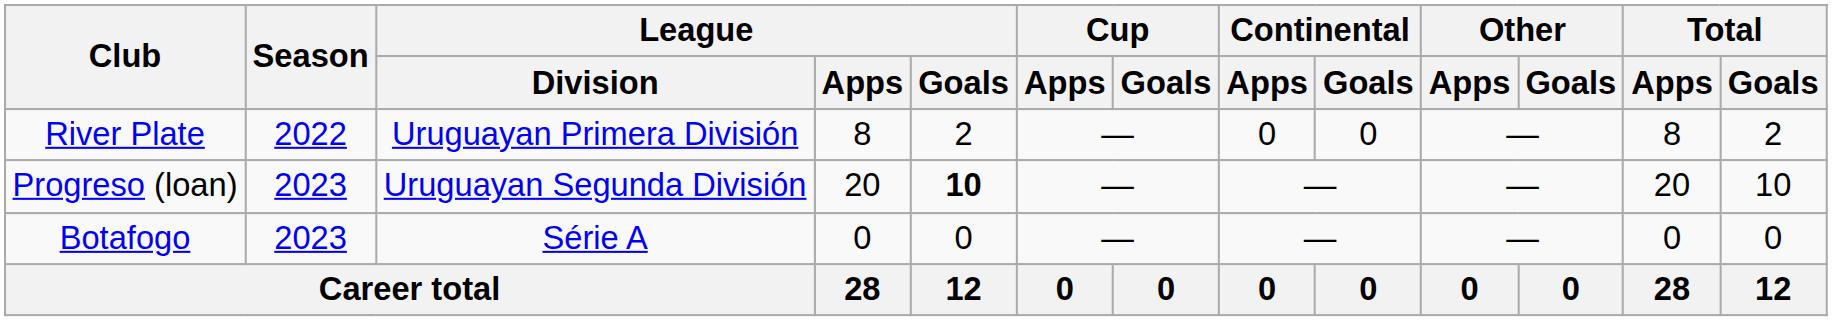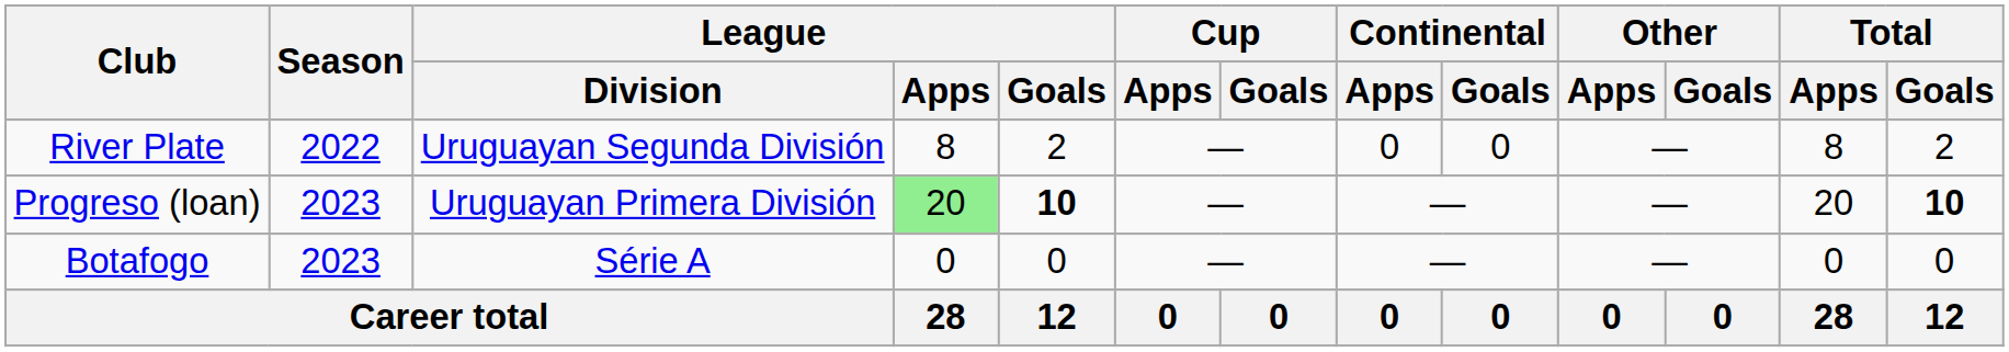River Plate | League / Division: Uruguayan Primera División -> Uruguayan Segunda División
Progreso (loan) | League / Division: Uruguayan Segunda División -> Uruguayan Primera División
Progreso (loan) | League / Apps: no background -> lightgreen background
Progreso (loan) | Total / Goals: normal -> bold
